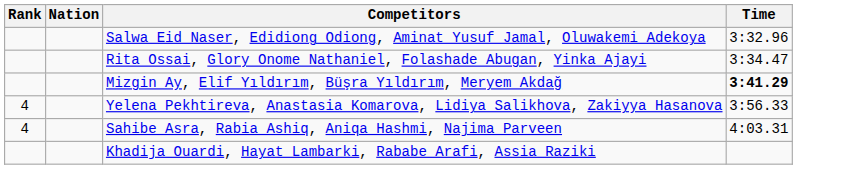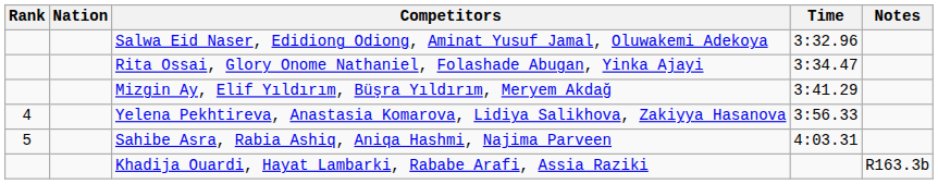+ column: Notes | R163.3b
Mizgin Ay, Elif Yıldırım, Büşra Yıldırım, Meryem Akdağ | Time: bold -> normal
Sahibe Asra, Rabia Ashiq, Aniqa Hashmi, Najima Parveen | Rank: 4 -> 5
